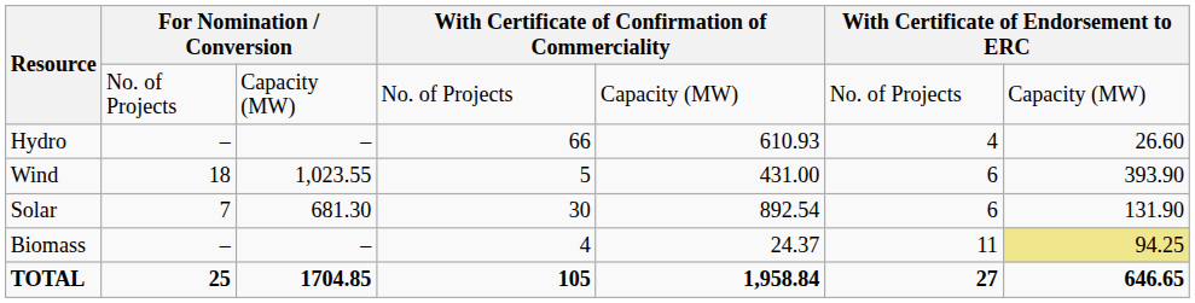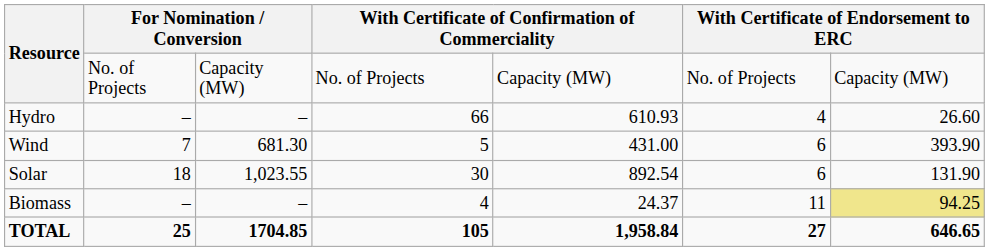Wind | column 2: 18 -> 7
Wind | column 3: 1,023.55 -> 681.30
Solar | column 2: 7 -> 18
Solar | column 3: 681.30 -> 1,023.55
